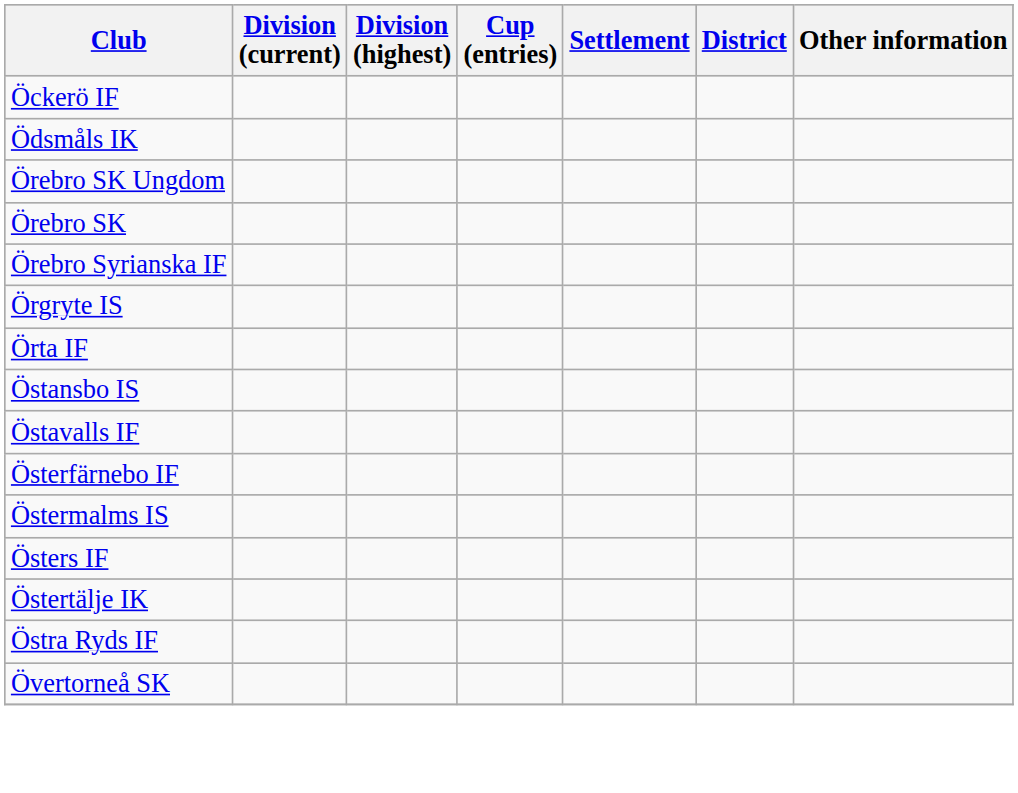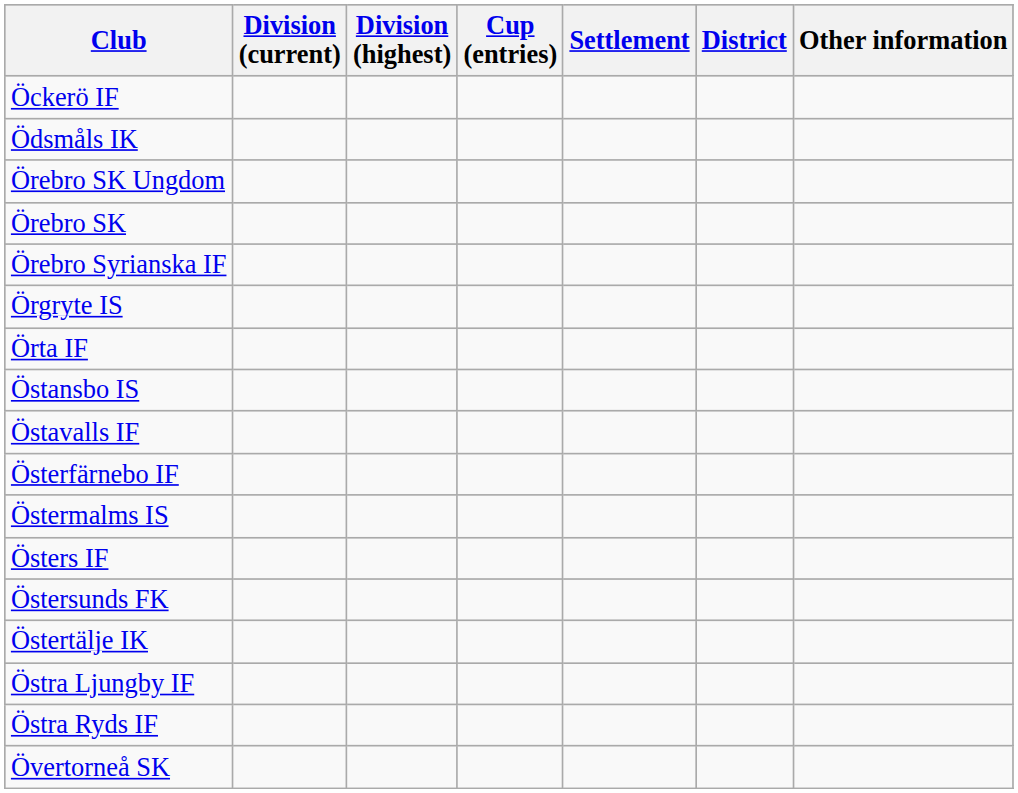+ row: Östersunds FK
+ row: Östra Ljungby IF
